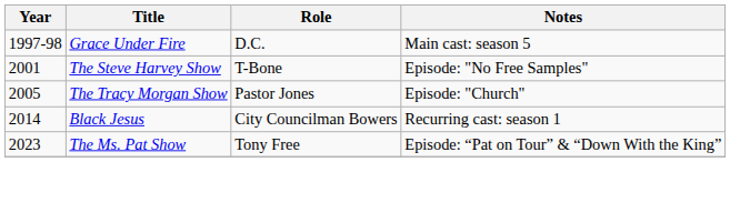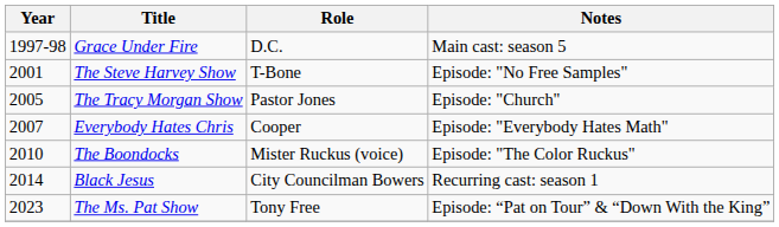+ row: 2007 | Everybody Hates Chris | Cooper | Episode: "Everybody Hates Math"
+ row: 2010 | The Boondocks | Mister Ruckus (voice) | Episode: "The Color Ruckus"
